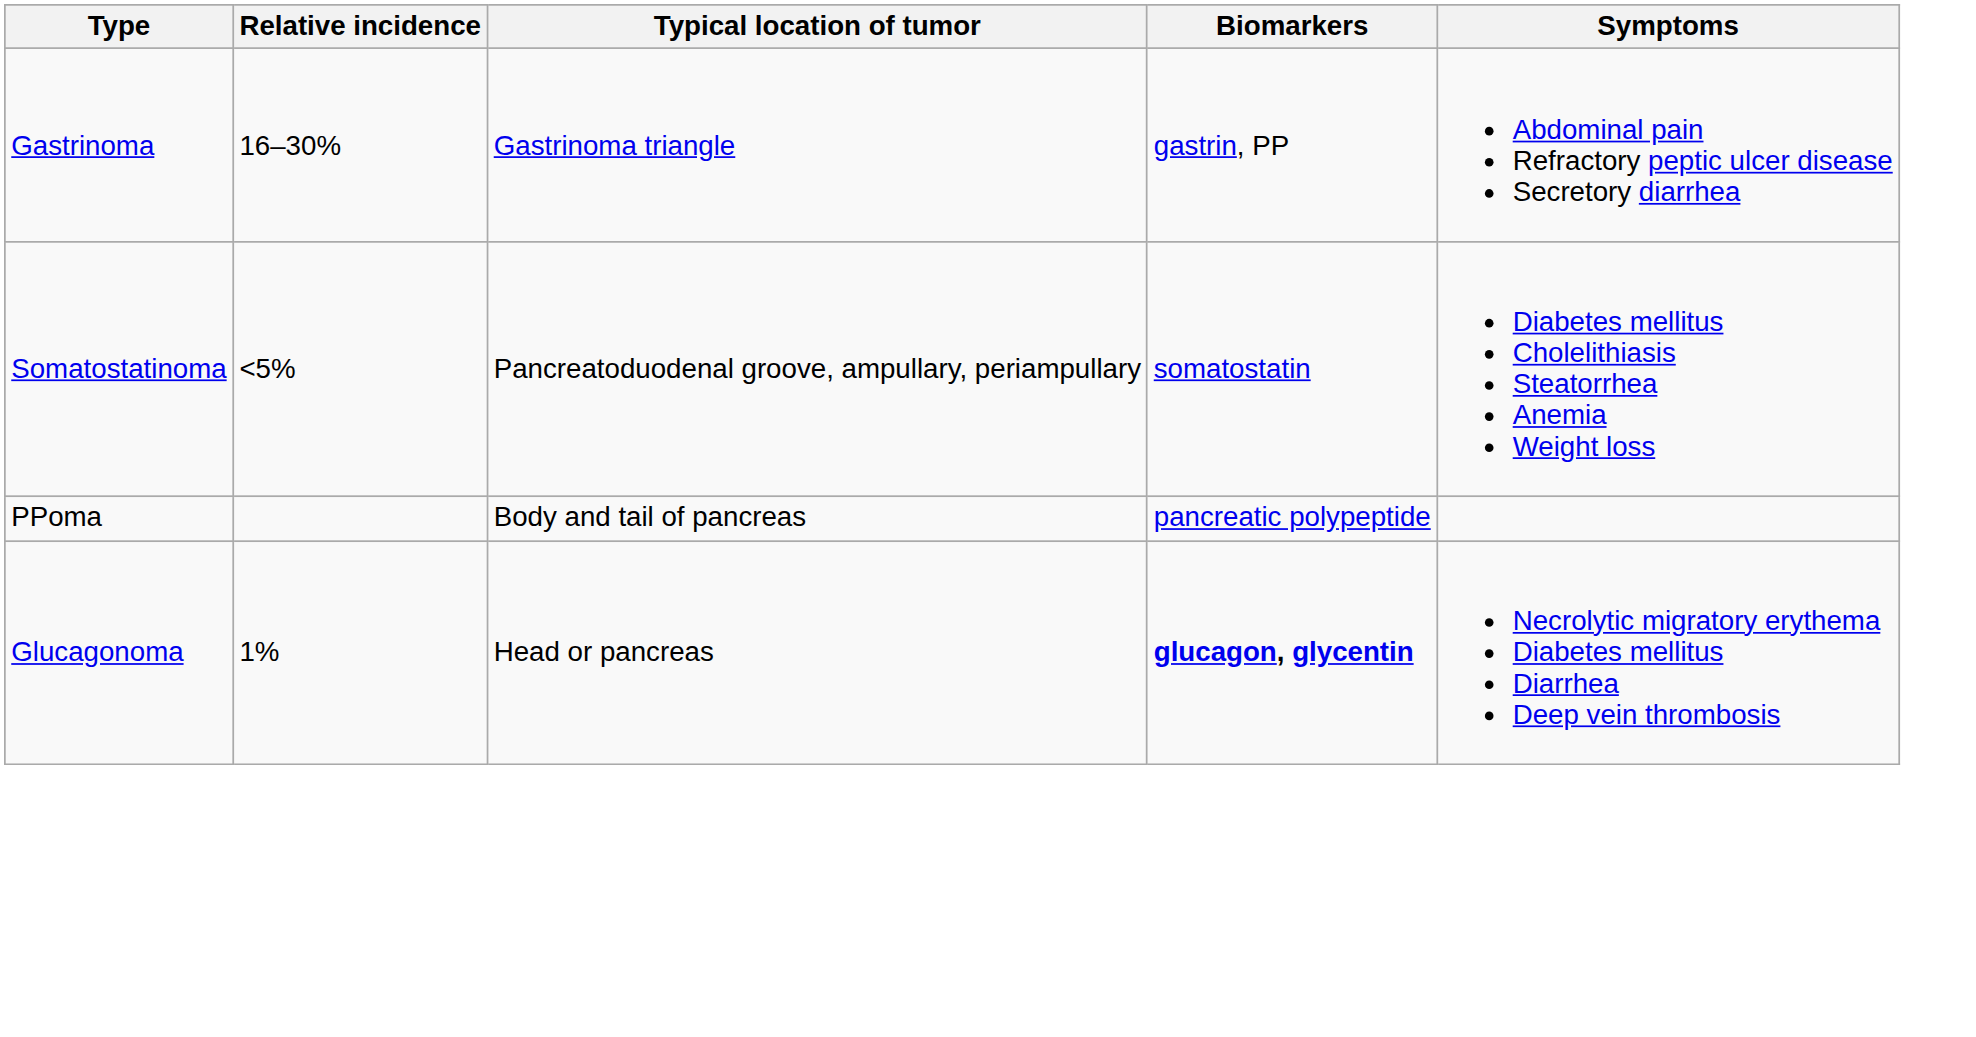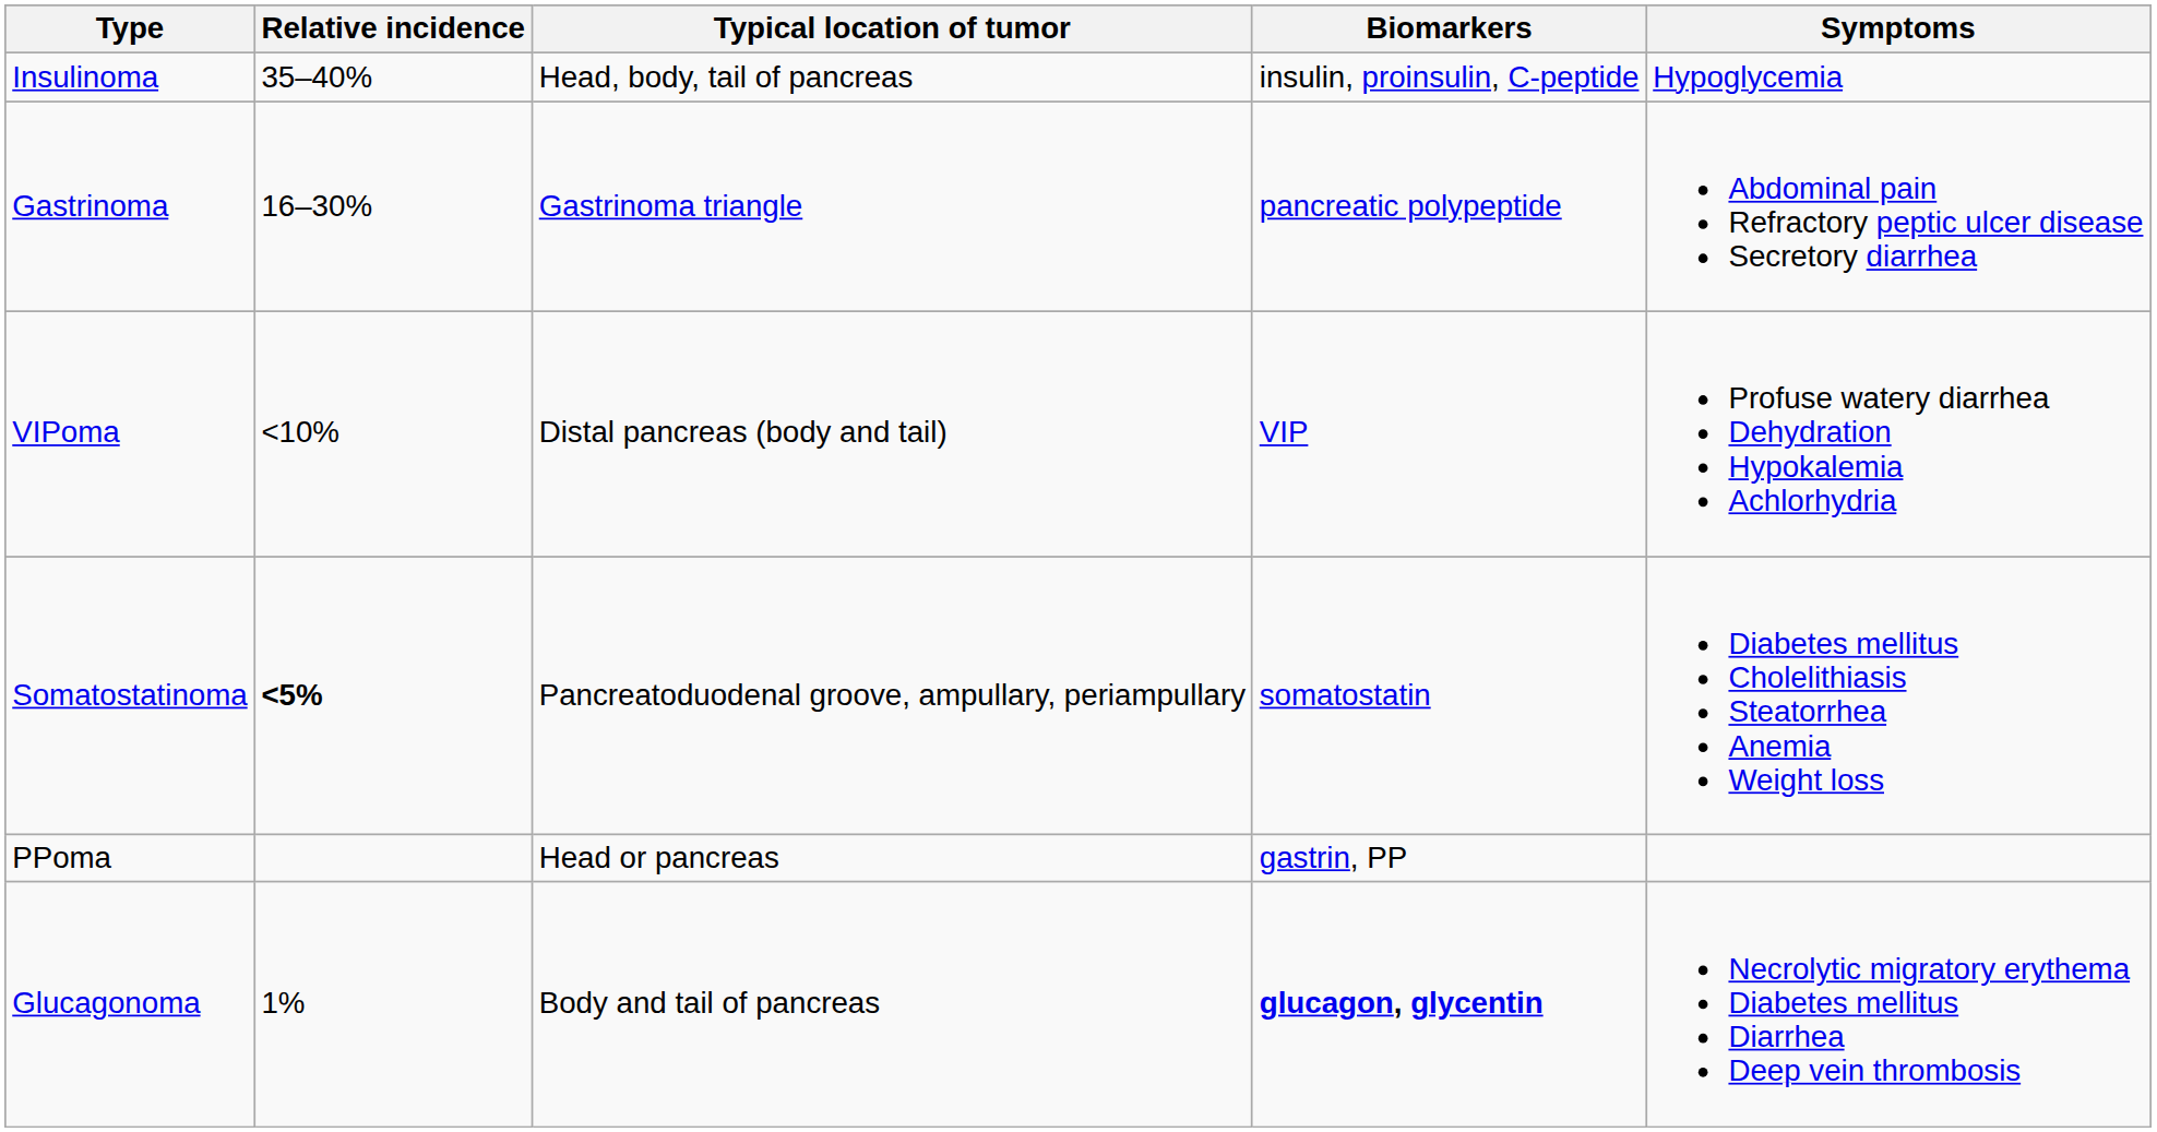+ row: Insulinoma | 35–40% | Head, body, tail of pancreas | insulin, proinsulin, C-peptide | Hypoglycemia
Gastrinoma | Biomarkers: gastrin, PP -> pancreatic polypeptide
+ row: VIPoma | <10% | Distal pancreas (body and tail) | VIP | Profuse watery diarrhea Dehydration Hypokalemia Achlorhydria
Somatostatinoma | Relative incidence: normal -> bold
PPoma | Typical location of tumor: Body and tail of pancreas -> Head or pancreas
PPoma | Biomarkers: pancreatic polypeptide -> gastrin, PP
Glucagonoma | Typical location of tumor: Head or pancreas -> Body and tail of pancreas
